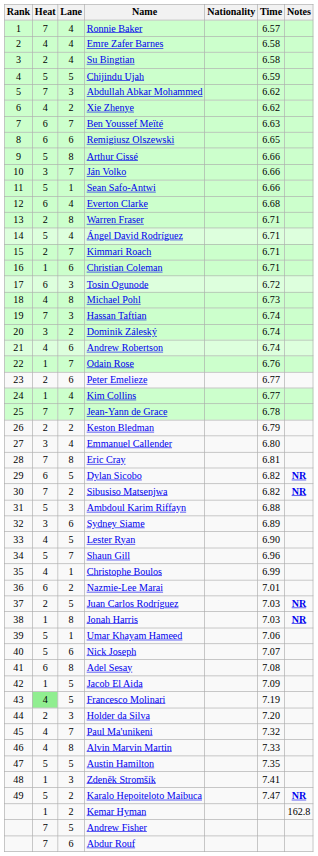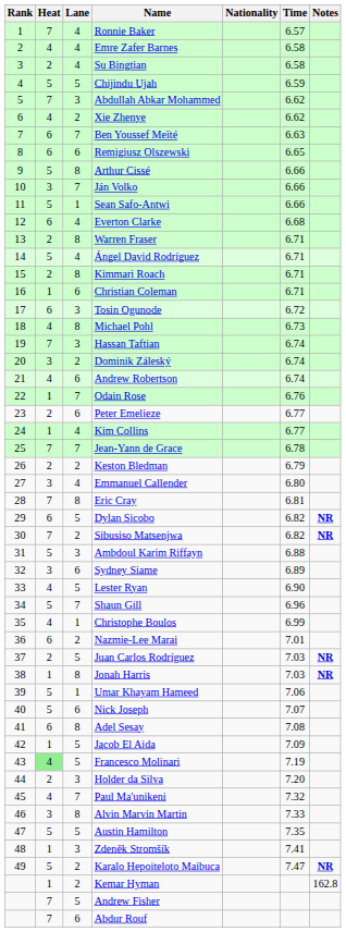Kimmari Roach | Lane: 7 -> 8
Alvin Marvin Martin | Heat: 4 -> 3
